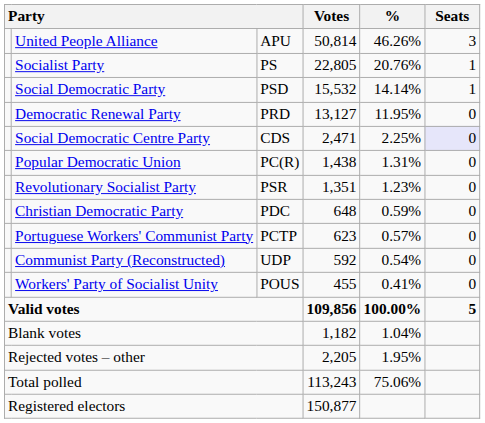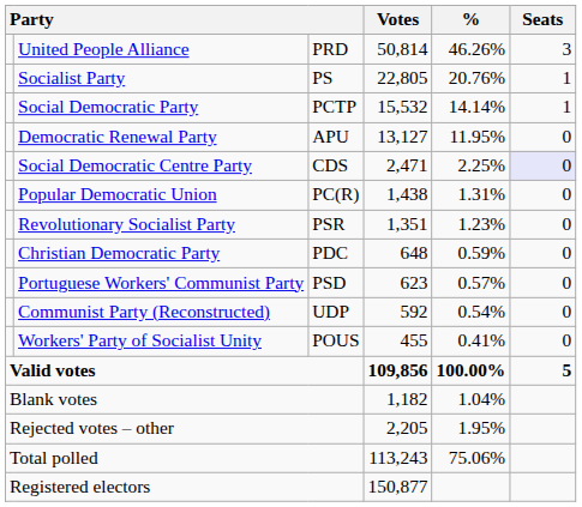United People Alliance | column 3: APU -> PRD
Social Democratic Party | column 3: PSD -> PCTP
Democratic Renewal Party | column 3: PRD -> APU
Portuguese Workers' Communist Party | column 3: PCTP -> PSD
